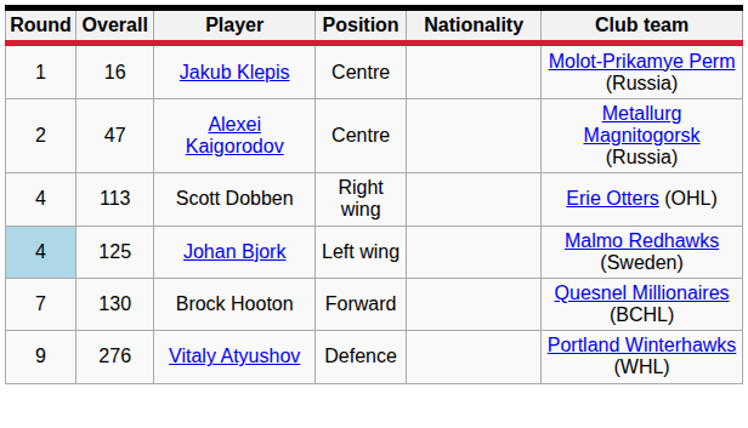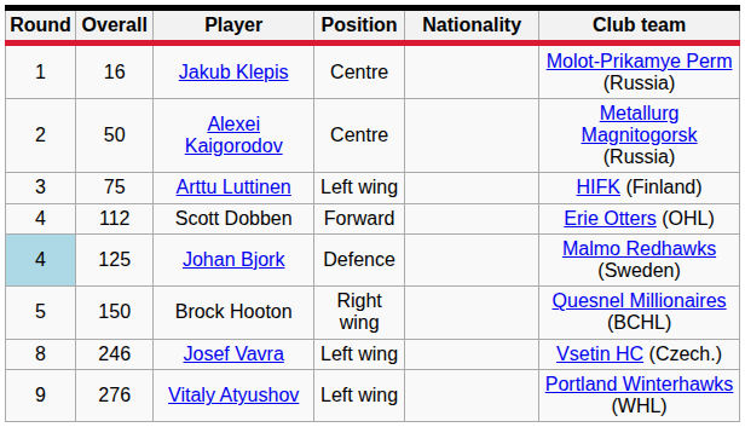Alexei Kaigorodov | Overall: 47 -> 50
+ row: 3 | 75 | Arttu Luttinen | Left wing | HIFK (Finland)
Scott Dobben | Overall: 113 -> 112
Scott Dobben | Position: Right wing -> Forward
Johan Bjork | Position: Left wing -> Defence
Brock Hooton | Round: 7 -> 5
Brock Hooton | Overall: 130 -> 150
Brock Hooton | Position: Forward -> Right wing
+ row: 8 | 246 | Josef Vavra | Left wing | Vsetin HC (Czech.)
Vitaly Atyushov | Position: Defence -> Left wing
